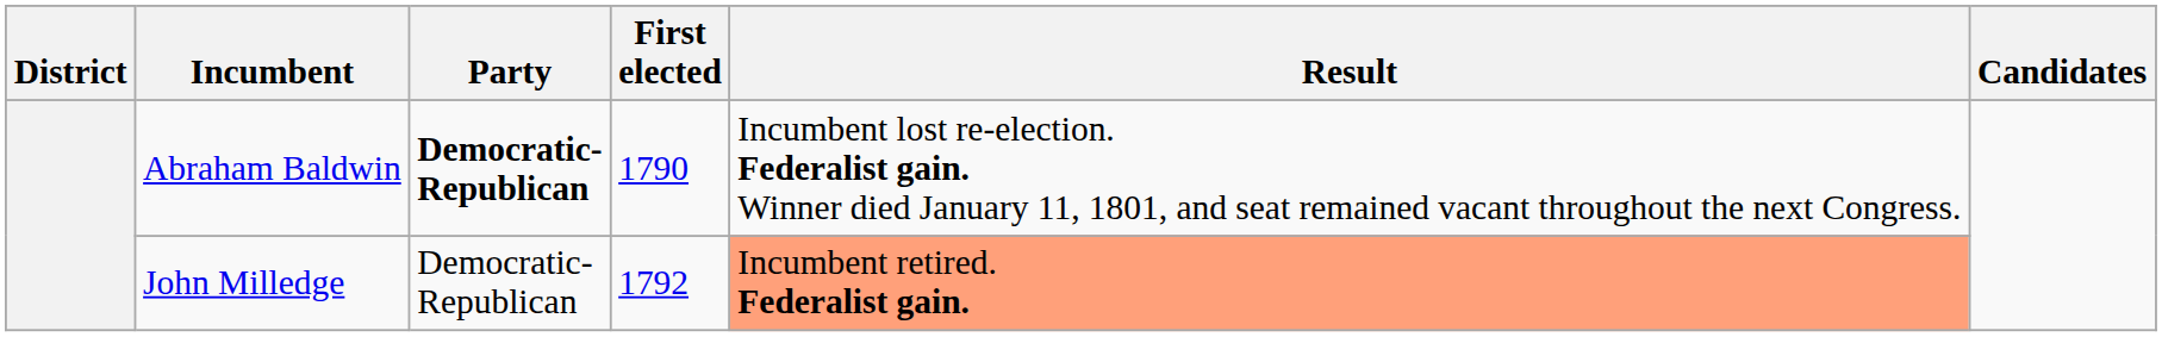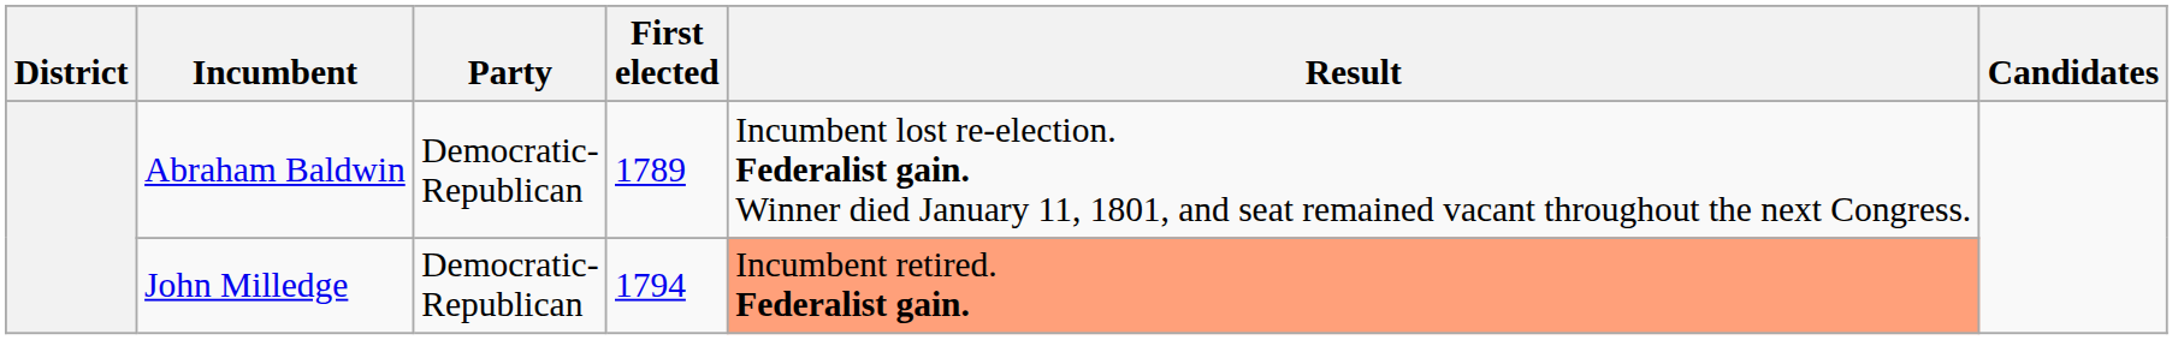Abraham Baldwin | Party: bold -> normal
Abraham Baldwin | First elected: 1790 -> 1789
John Milledge | First elected: 1792 -> 1794
